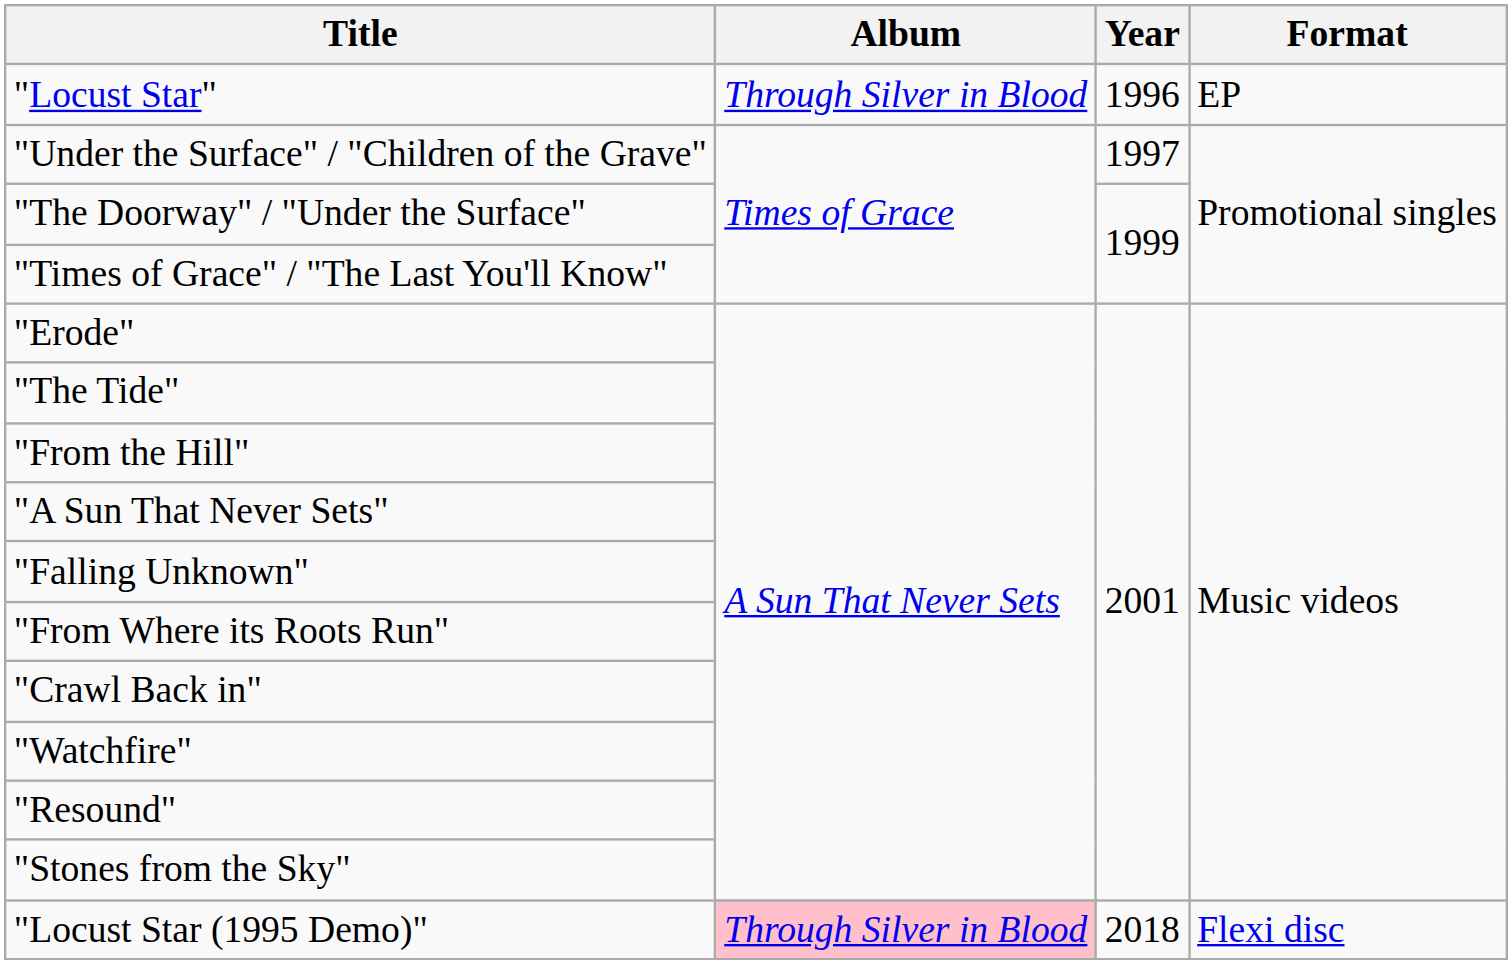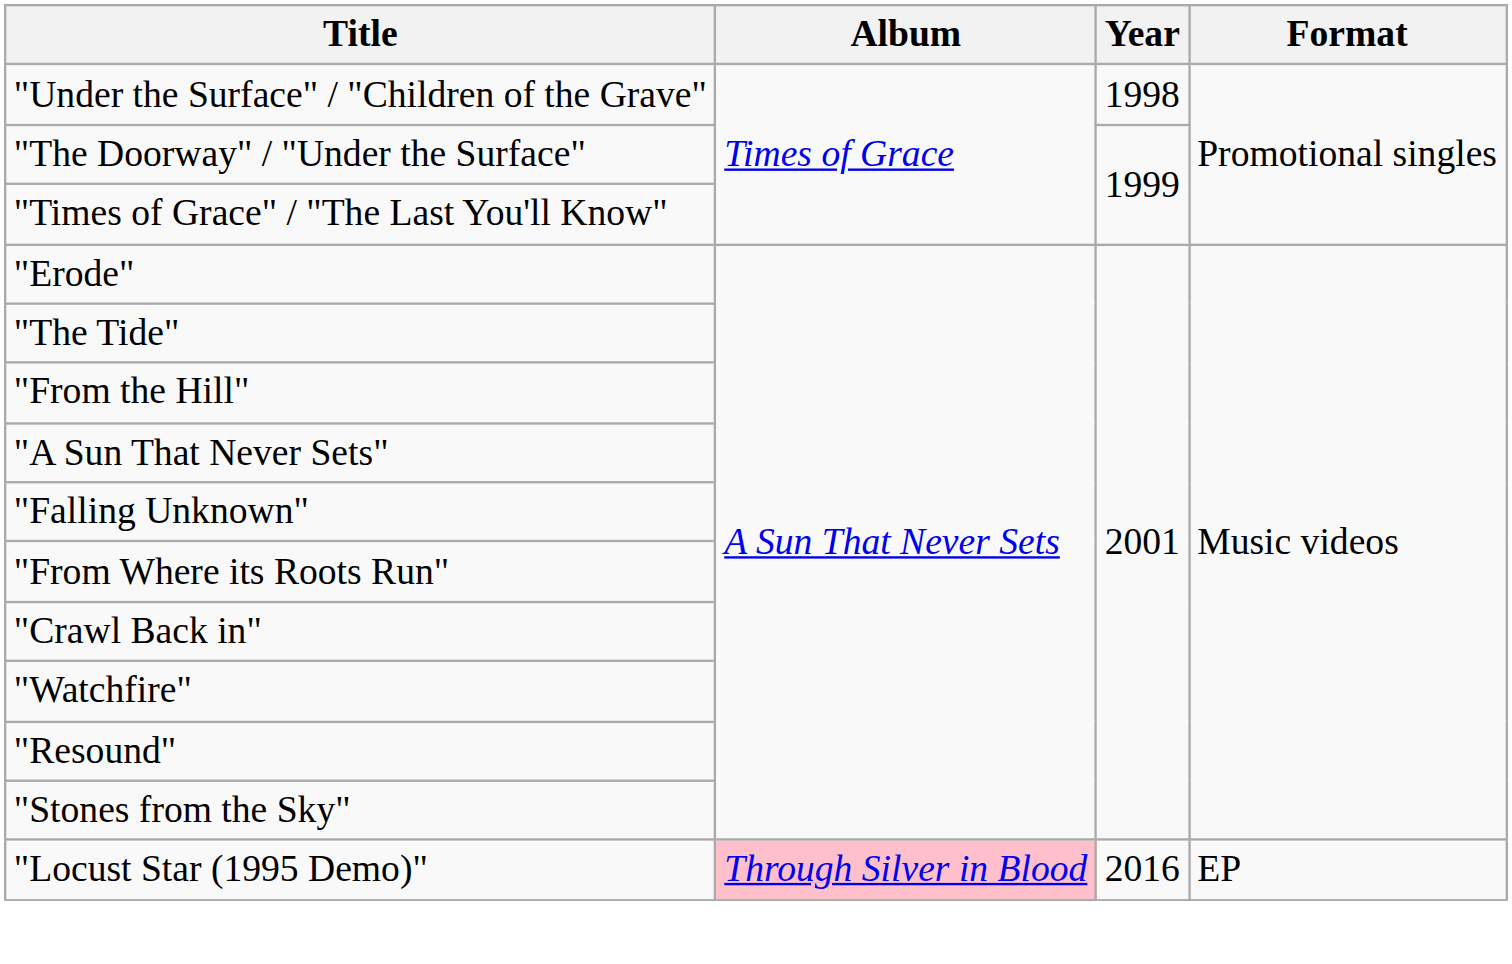- row: "Locust Star" | Through Silver in Blood | 1996 | EP
"Under the Surface" / "Children of the Grave" | Year: 1997 -> 1998
"Locust Star (1995 Demo)" | Year: 2018 -> 2016
"Locust Star (1995 Demo)" | Format: Flexi disc -> EP
